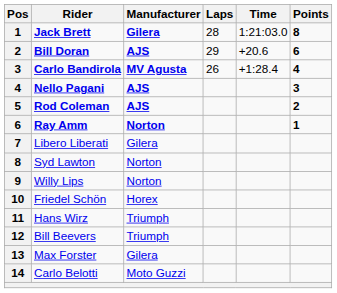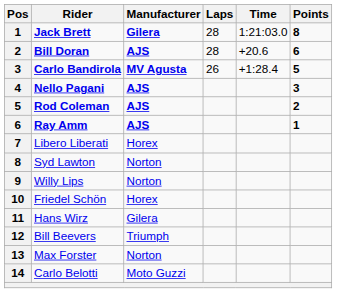Bill Doran | Laps: 29 -> 28
Carlo Bandirola | Points: 4 -> 5
Ray Amm | Manufacturer: Norton -> AJS
Libero Liberati | Manufacturer: Gilera -> Horex
Hans Wirz | Manufacturer: Triumph -> Gilera
Max Forster | Manufacturer: Gilera -> Norton
